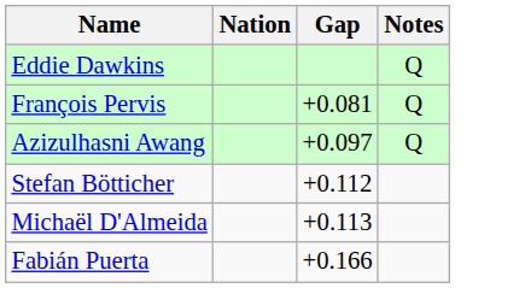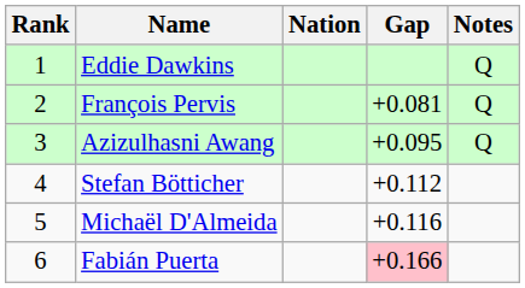+ column: Rank | 1 | 2 | 3 | 4 | 5 | 6
Azizulhasni Awang | Gap: +0.097 -> +0.095
Michaël D'Almeida | Gap: +0.113 -> +0.116
Fabián Puerta | Gap: no background -> pink background
